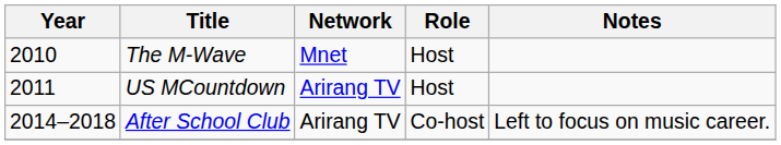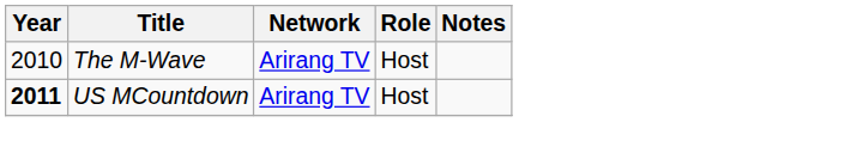The M-Wave | Network: Mnet -> Arirang TV
US MCountdown | Year: normal -> bold
- row: 2014–2018 | After School Club | Arirang TV | Co-host | Left to focus on music career.
